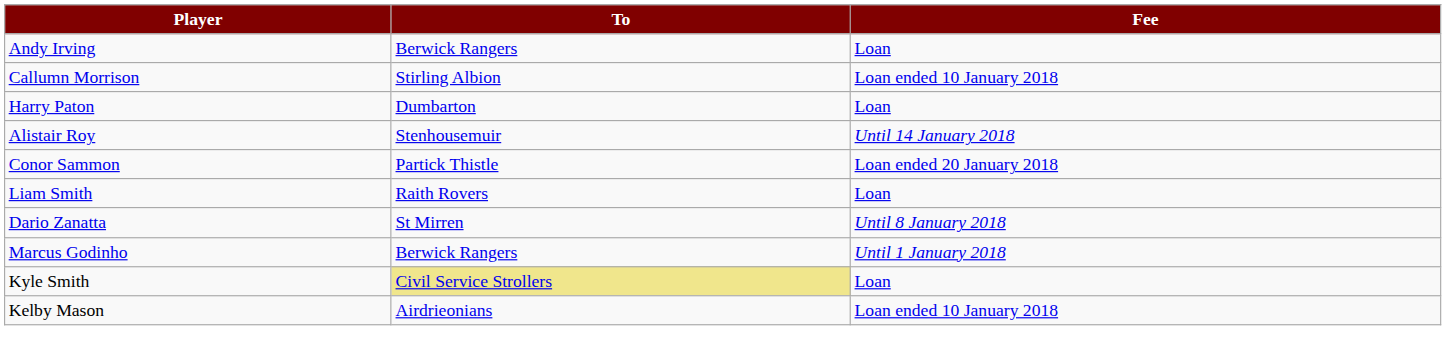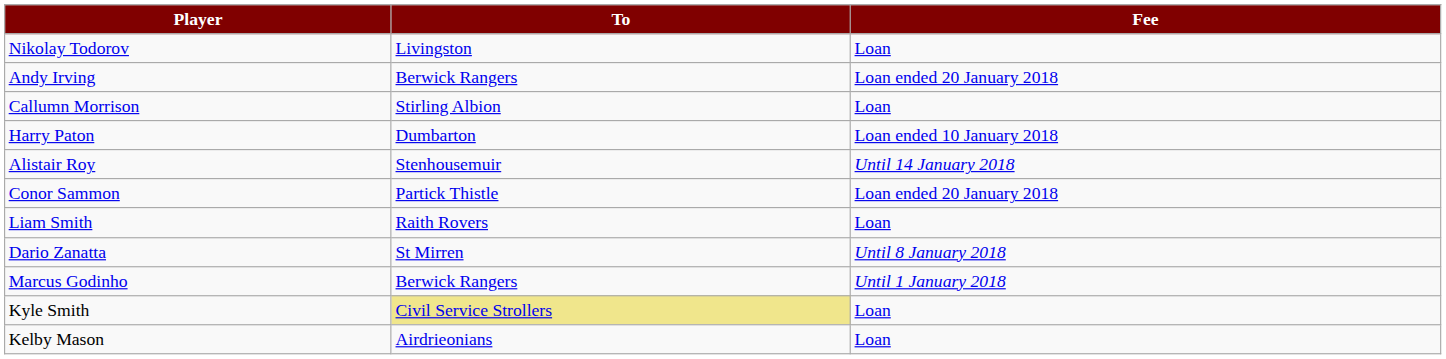+ row: Nikolay Todorov | Livingston | Loan
Andy Irving | Fee: Loan -> Loan ended 20 January 2018
Callumn Morrison | Fee: Loan ended 10 January 2018 -> Loan
Harry Paton | Fee: Loan -> Loan ended 10 January 2018
Kelby Mason | Fee: Loan ended 10 January 2018 -> Loan
